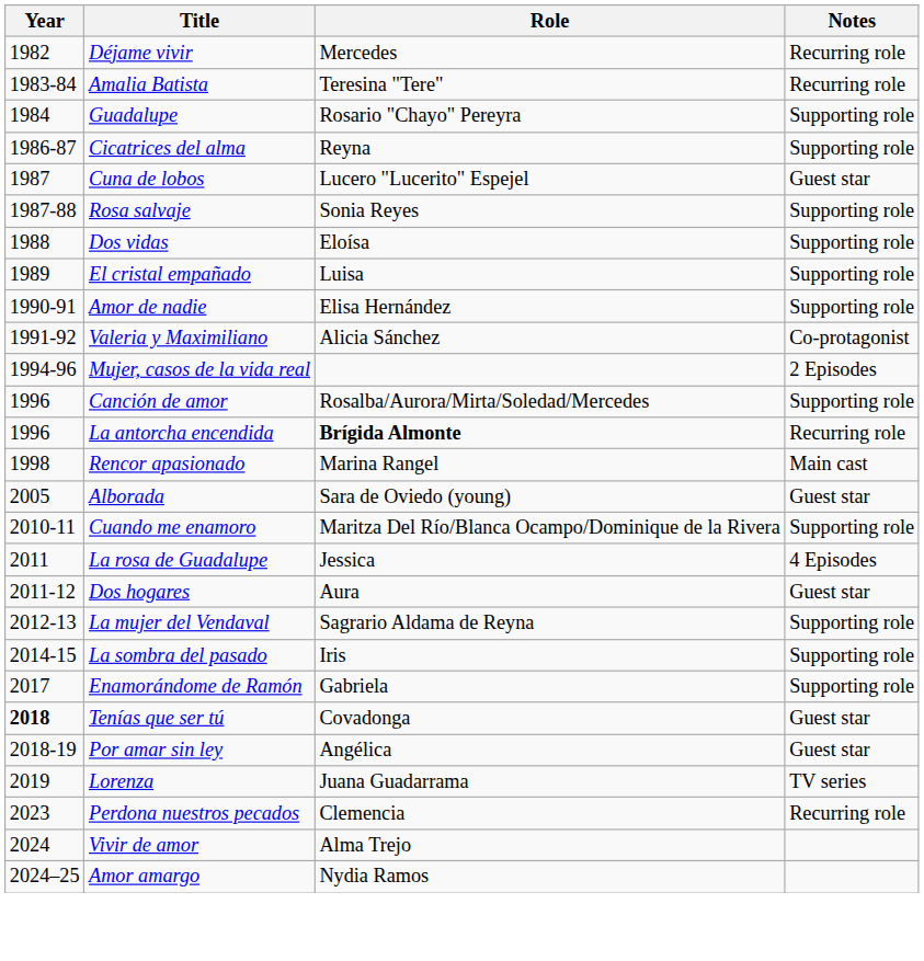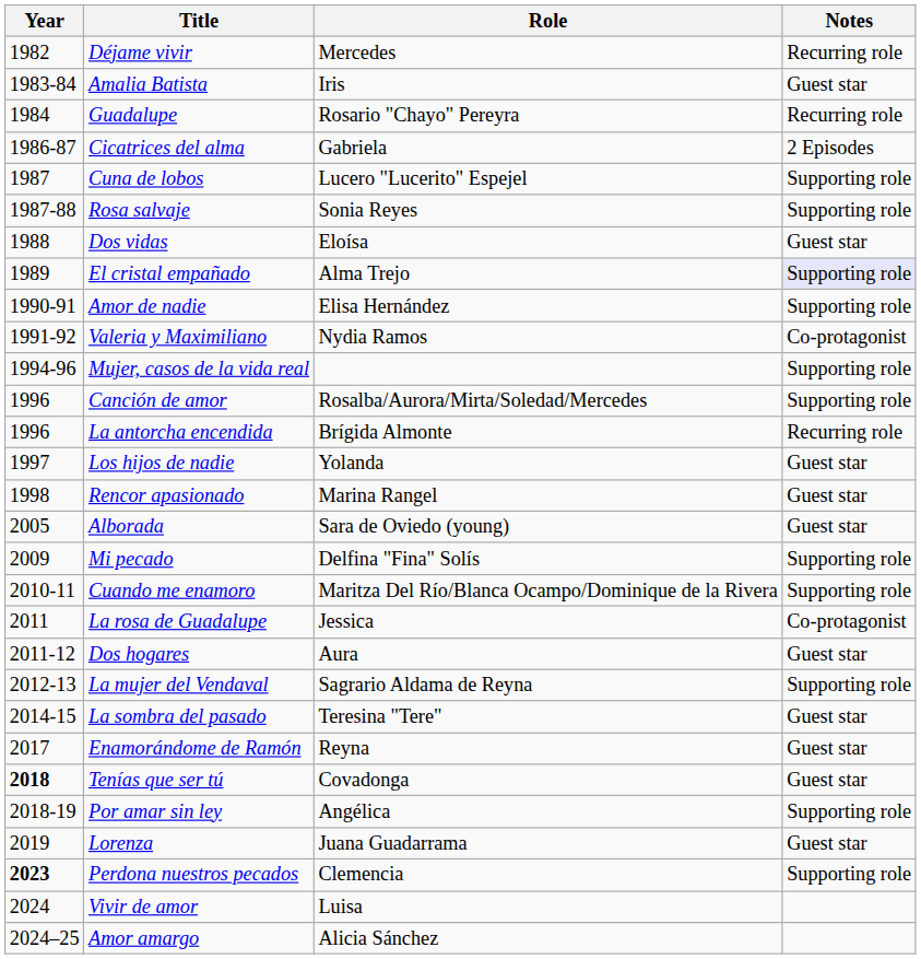Amalia Batista | Role: Teresina "Tere" -> Iris
Amalia Batista | Notes: Recurring role -> Guest star
Guadalupe | Notes: Supporting role -> Recurring role
Cicatrices del alma | Role: Reyna -> Gabriela
Cicatrices del alma | Notes: Supporting role -> 2 Episodes
Cuna de lobos | Notes: Guest star -> Supporting role
Dos vidas | Notes: Supporting role -> Guest star
El cristal empañado | Role: Luisa -> Alma Trejo
El cristal empañado | Notes: no background -> lavender background
Valeria y Maximiliano | Role: Alicia Sánchez -> Nydia Ramos
Mujer, casos de la vida real | Notes: 2 Episodes -> Supporting role
La antorcha encendida | Role: bold -> normal
+ row: 1997 | Los hijos de nadie | Yolanda | Guest star
Rencor apasionado | Notes: Main cast -> Guest star
+ row: 2009 | Mi pecado | Delfina "Fina" Solís | Supporting role
La rosa de Guadalupe | Notes: 4 Episodes -> Co-protagonist
La sombra del pasado | Role: Iris -> Teresina "Tere"
La sombra del pasado | Notes: Supporting role -> Guest star
Enamorándome de Ramón | Role: Gabriela -> Reyna
Enamorándome de Ramón | Notes: Supporting role -> Guest star
Por amar sin ley | Notes: Guest star -> Supporting role
Lorenza | Notes: TV series -> Guest star
Perdona nuestros pecados | Year: normal -> bold
Perdona nuestros pecados | Notes: Recurring role -> Supporting role
Vivir de amor | Role: Alma Trejo -> Luisa
Amor amargo | Role: Nydia Ramos -> Alicia Sánchez
